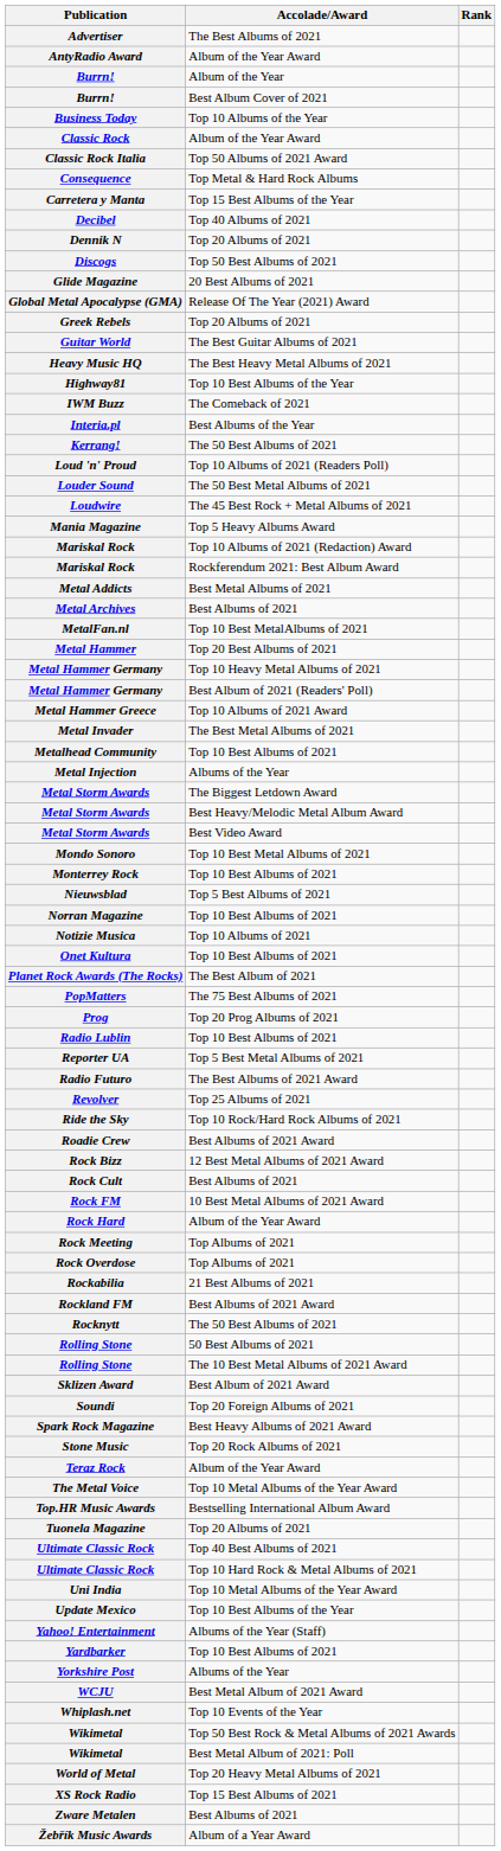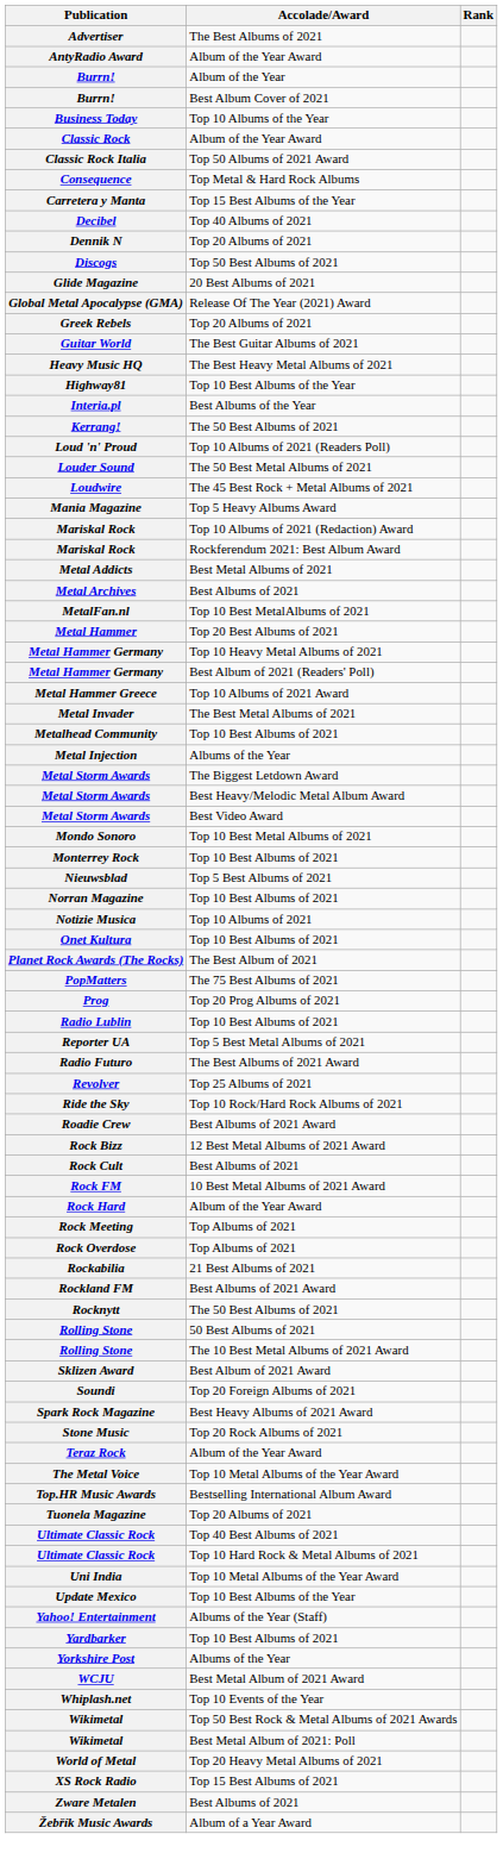- row: IWM Buzz | The Comeback of 2021
